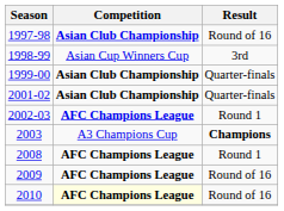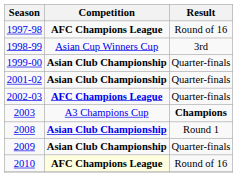1997-98 | Competition: Asian Club Championship -> AFC Champions League
2002-03 | Result: Round 1 -> Quarter-finals
2008 | Competition: AFC Champions League -> Asian Club Championship
2009 | Competition: AFC Champions League -> Asian Club Championship
2009 | Result: Round of 16 -> Quarter-finals
